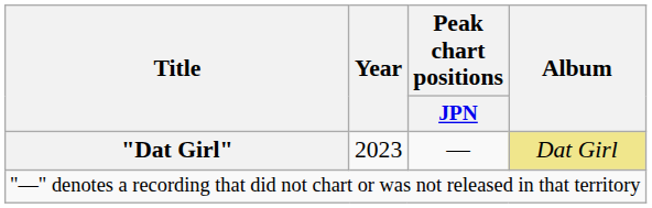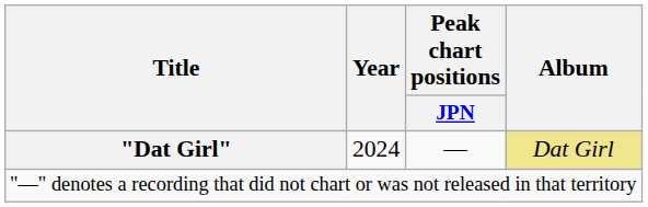"Dat Girl" | Year: 2023 -> 2024
